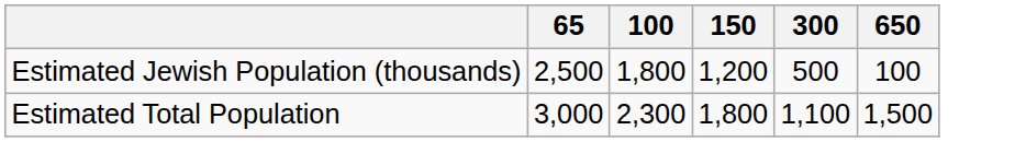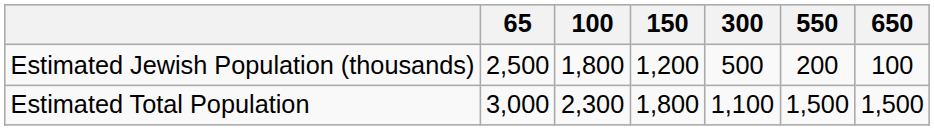+ column: 550 | 200 | 1,500
